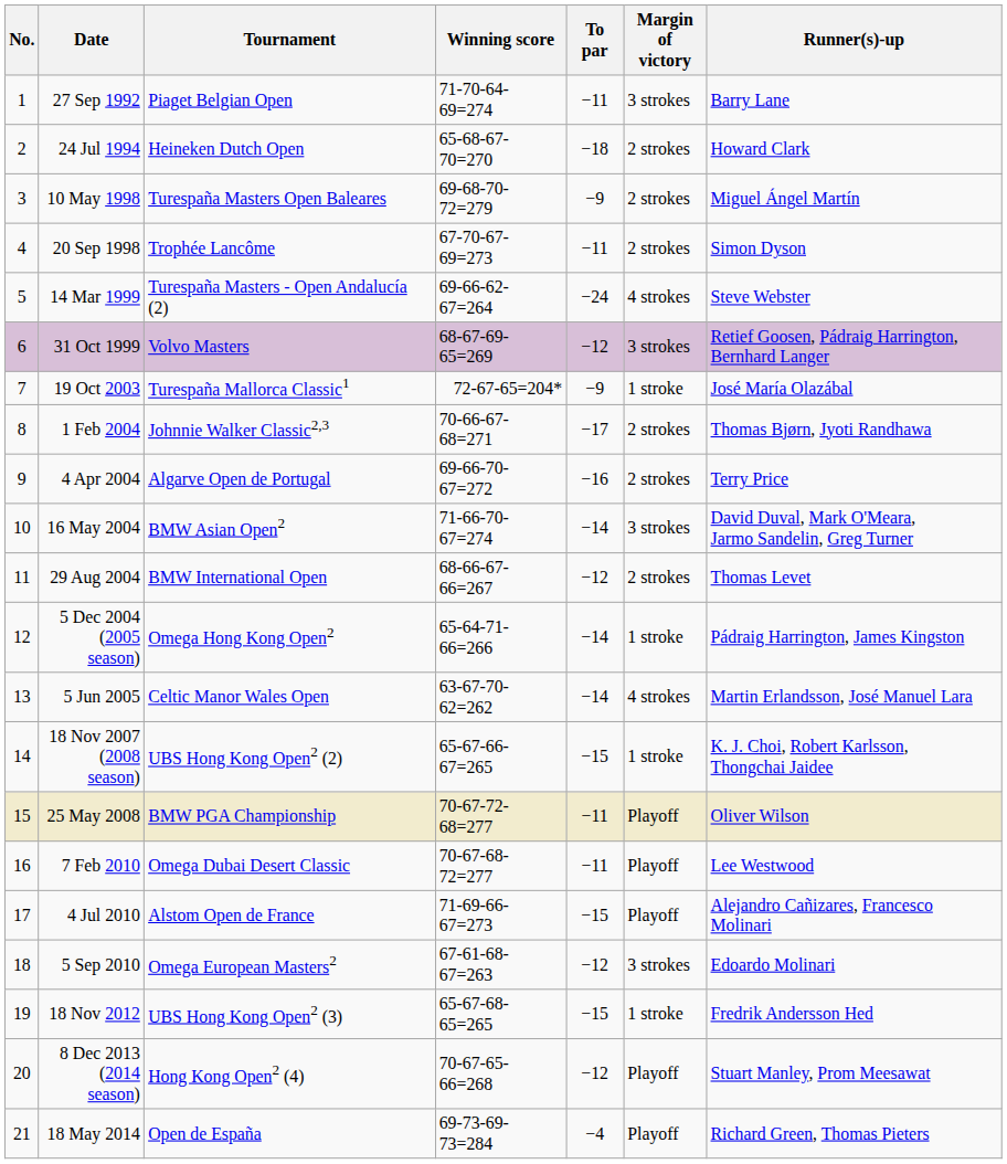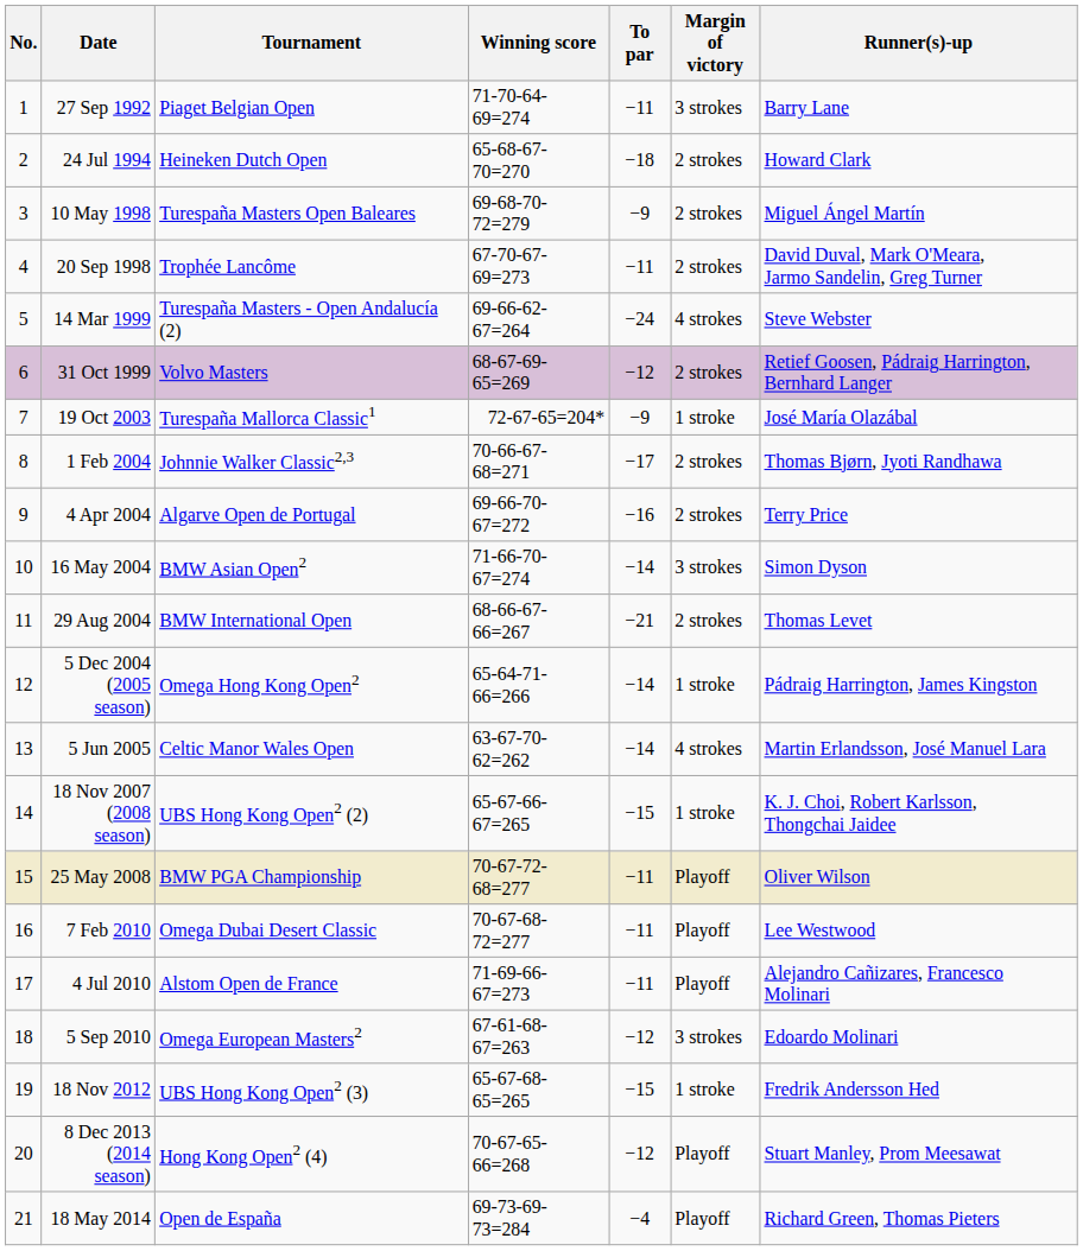20 Sep 1998 | Runner(s)-up: Simon Dyson -> David Duval, Mark O'Meara, Jarmo Sandelin, Greg Turner
31 Oct 1999 | Margin of victory: 3 strokes -> 2 strokes
16 May 2004 | Runner(s)-up: David Duval, Mark O'Meara, Jarmo Sandelin, Greg Turner -> Simon Dyson
29 Aug 2004 | To par: −12 -> −21
4 Jul 2010 | To par: −15 -> −11
